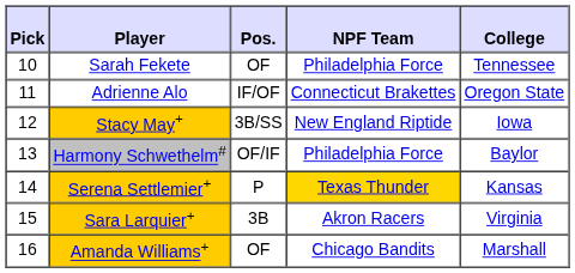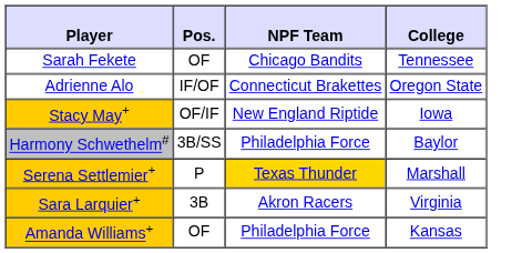- column: Pick | 10 | 11 | 12 | 13 | 14 | 15 | 16
Sarah Fekete | NPF Team: Philadelphia Force -> Chicago Bandits
Stacy May+ | Pos.: 3B/SS -> OF/IF
Harmony Schwethelm# | Pos.: OF/IF -> 3B/SS
Serena Settlemier+ | College: Kansas -> Marshall
Amanda Williams+ | NPF Team: Chicago Bandits -> Philadelphia Force
Amanda Williams+ | College: Marshall -> Kansas
